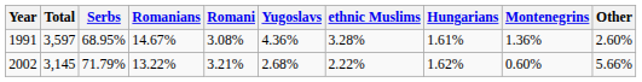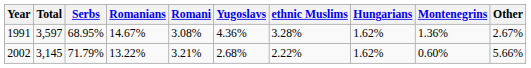1991 | Hungarians: 1.61% -> 1.62%
1991 | Other: 2.60% -> 2.67%
